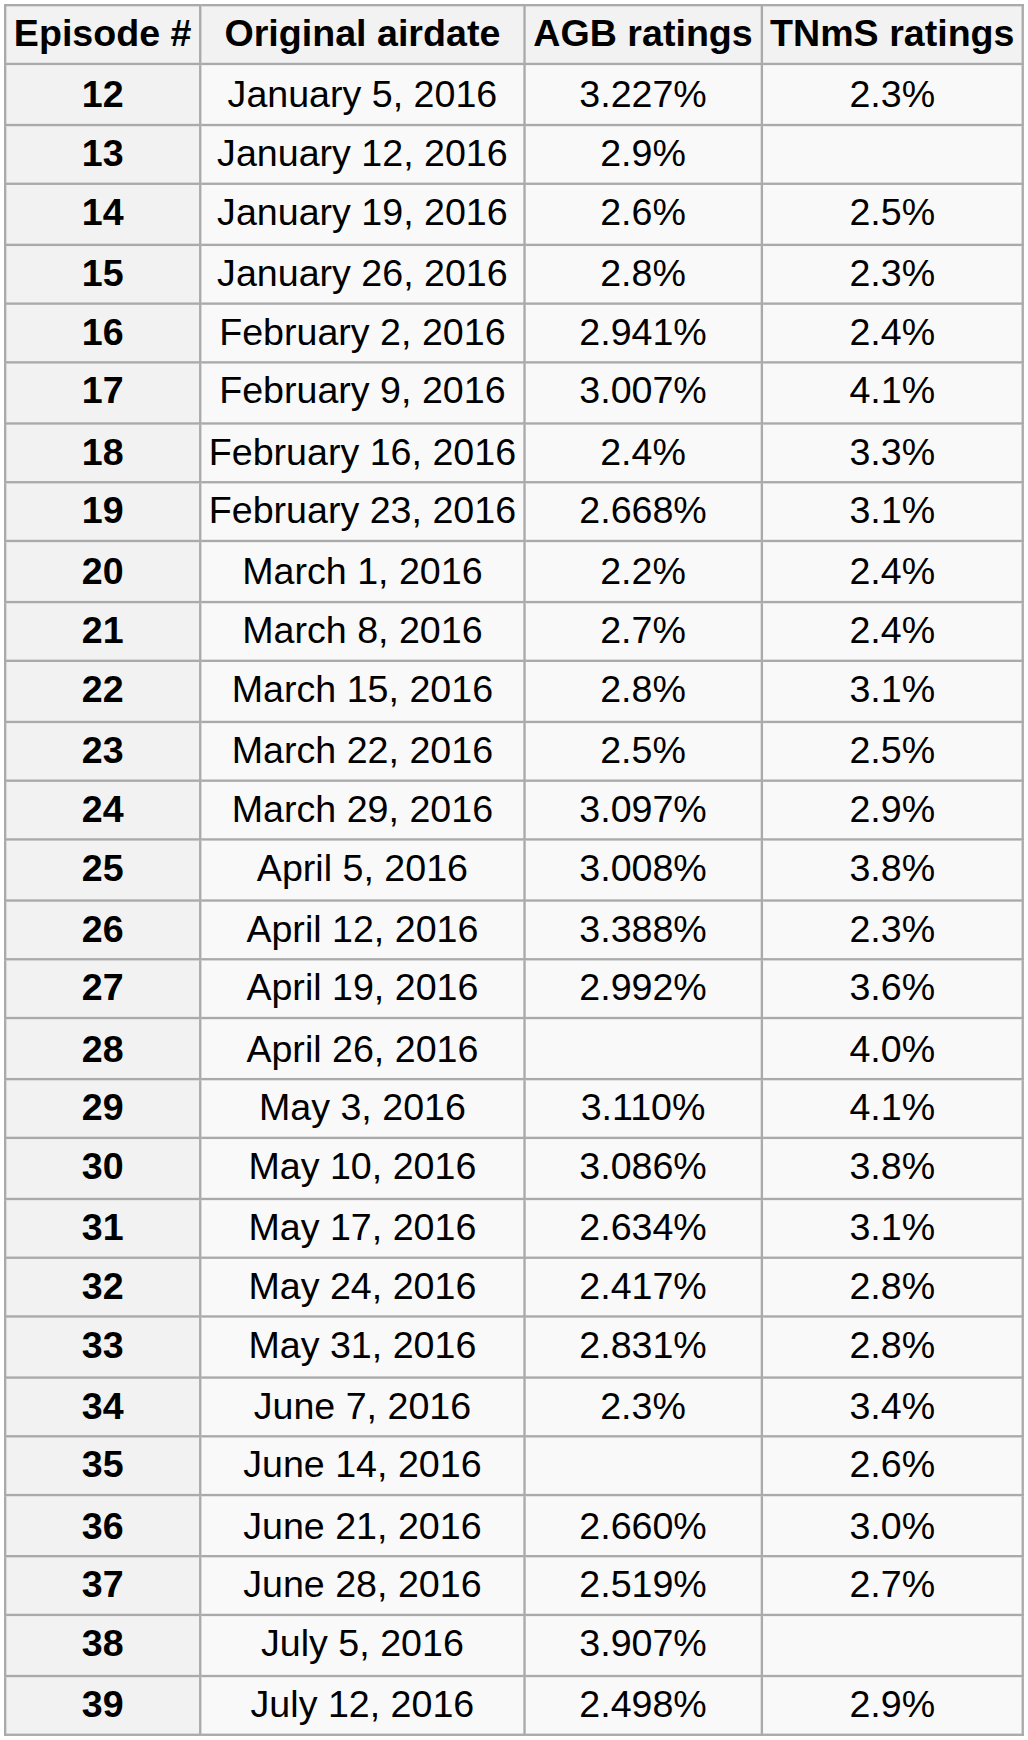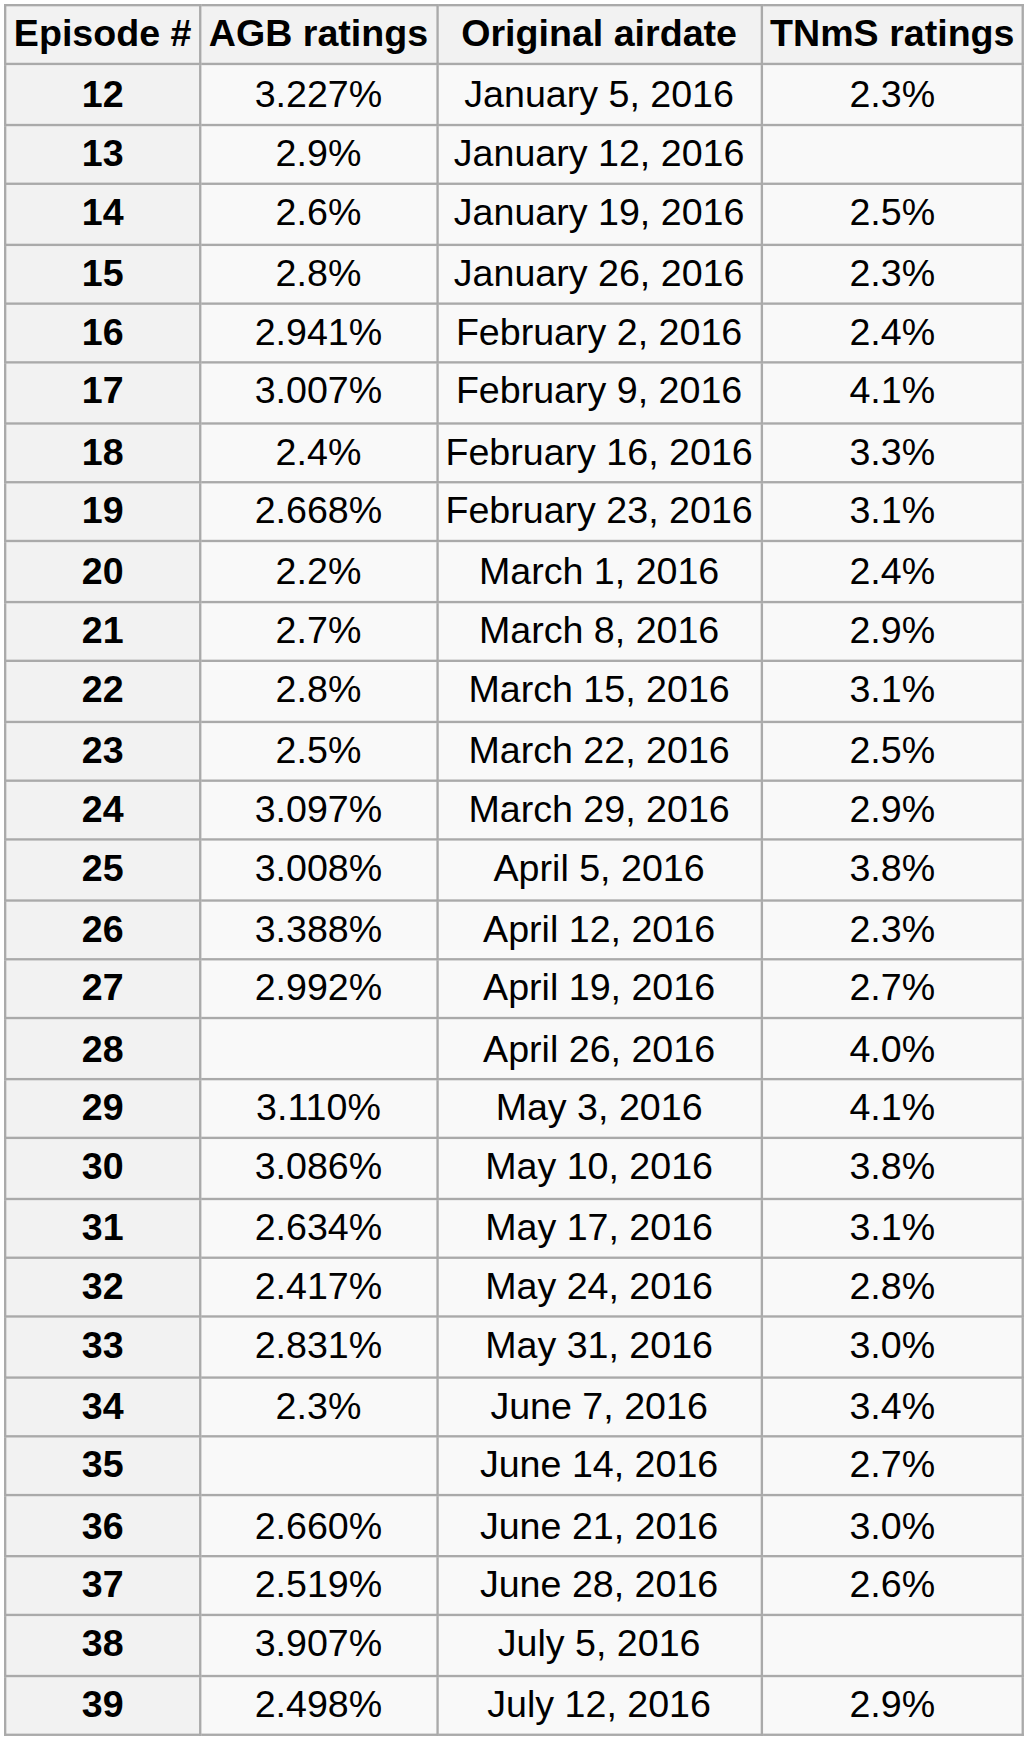columns swapped: Original airdate <-> AGB ratings
21 | TNmS ratings: 2.4% -> 2.9%
27 | TNmS ratings: 3.6% -> 2.7%
33 | TNmS ratings: 2.8% -> 3.0%
35 | TNmS ratings: 2.6% -> 2.7%
37 | TNmS ratings: 2.7% -> 2.6%
